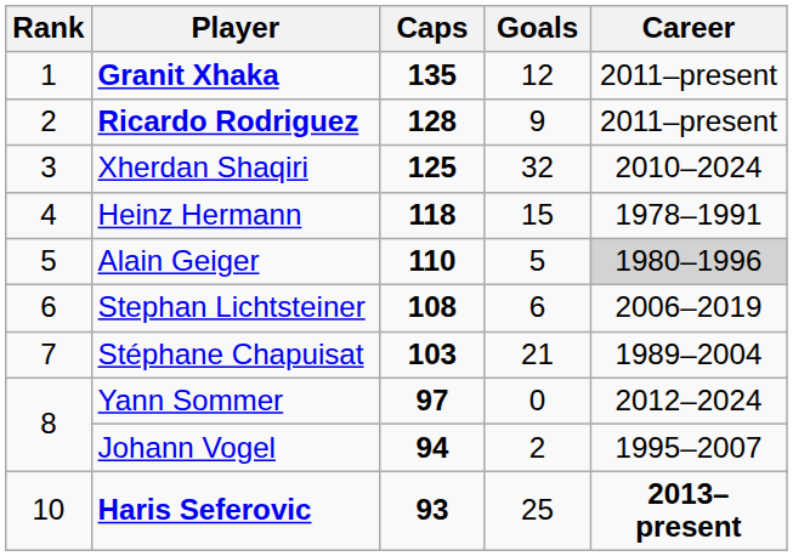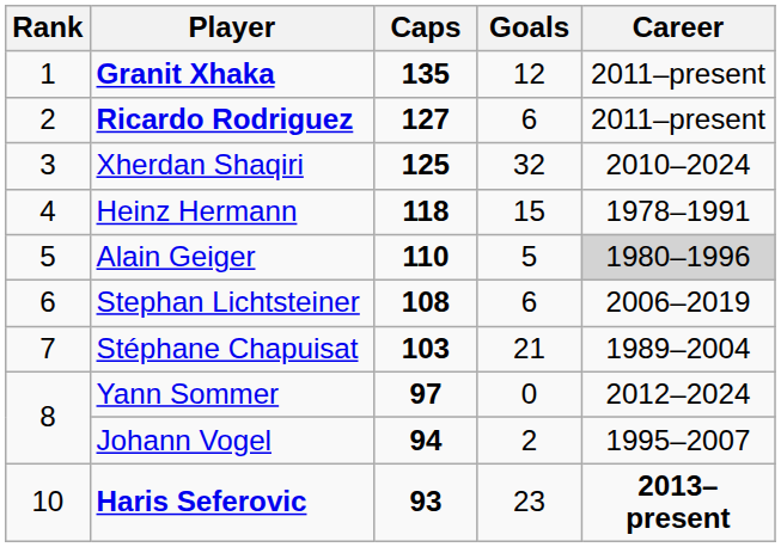Ricardo Rodriguez | Caps: 128 -> 127
Ricardo Rodriguez | Goals: 9 -> 6
Haris Seferovic | Goals: 25 -> 23
